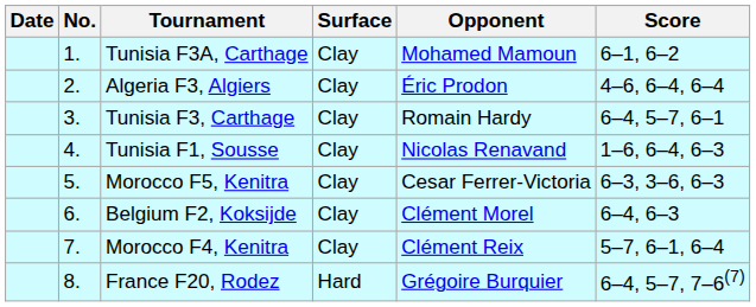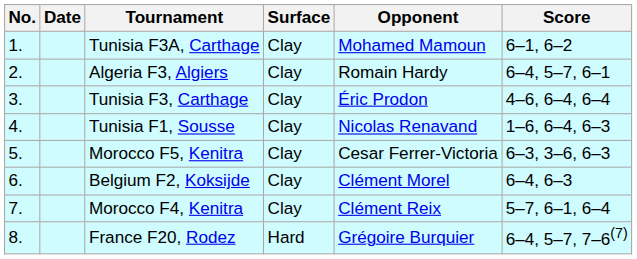columns swapped: No. <-> Date
Algeria F3, Algiers | Opponent: Éric Prodon -> Romain Hardy
Algeria F3, Algiers | Score: 4–6, 6–4, 6–4 -> 6–4, 5–7, 6–1
Tunisia F3, Carthage | Opponent: Romain Hardy -> Éric Prodon
Tunisia F3, Carthage | Score: 6–4, 5–7, 6–1 -> 4–6, 6–4, 6–4
